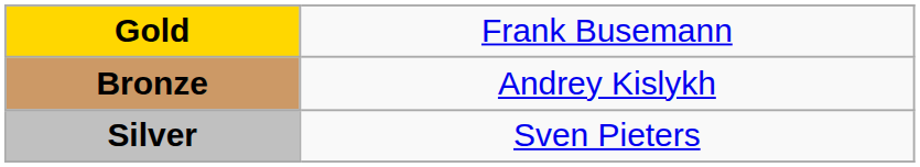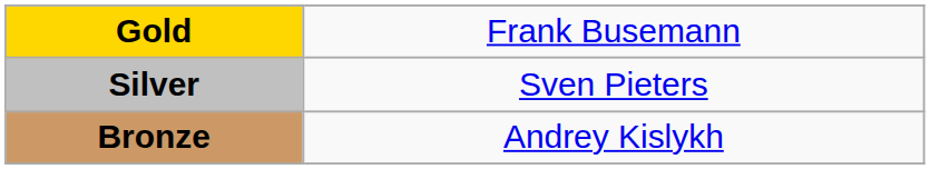rows swapped: Silver <-> Bronze
